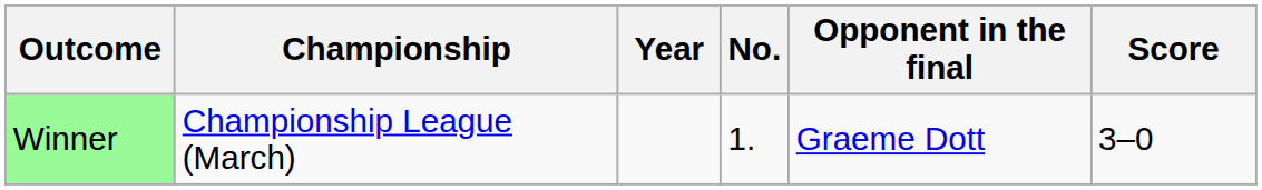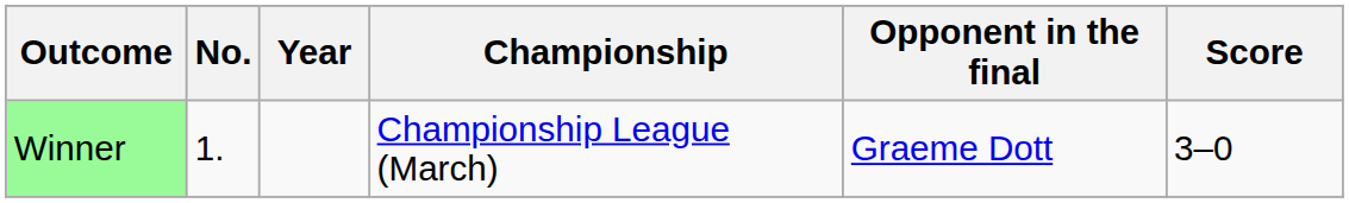columns swapped: No. <-> Championship
